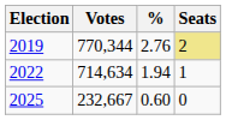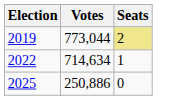- column: % | 2.76 | 1.94 | 0.60
2019 | Votes: 770,344 -> 773,044
2025 | Votes: 232,667 -> 250,886
